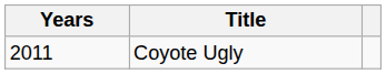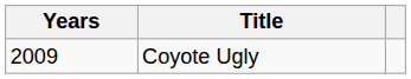Coyote Ugly | Years: 2011 -> 2009
